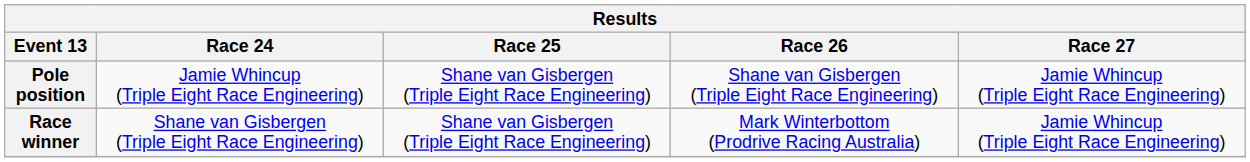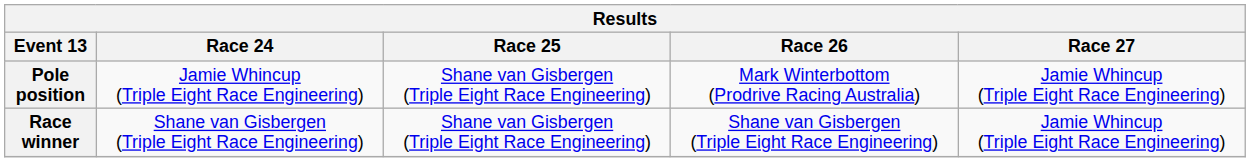Pole position | Race 26: Shane van Gisbergen (Triple Eight Race Engineering) -> Mark Winterbottom (Prodrive Racing Australia)
Race winner | Race 26: Mark Winterbottom (Prodrive Racing Australia) -> Shane van Gisbergen (Triple Eight Race Engineering)
